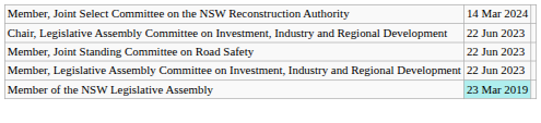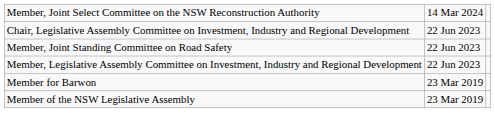+ row: Member for Barwon | 23 Mar 2019
Member of the NSW Legislative Assembly | column 2: paleturquoise background -> no background
